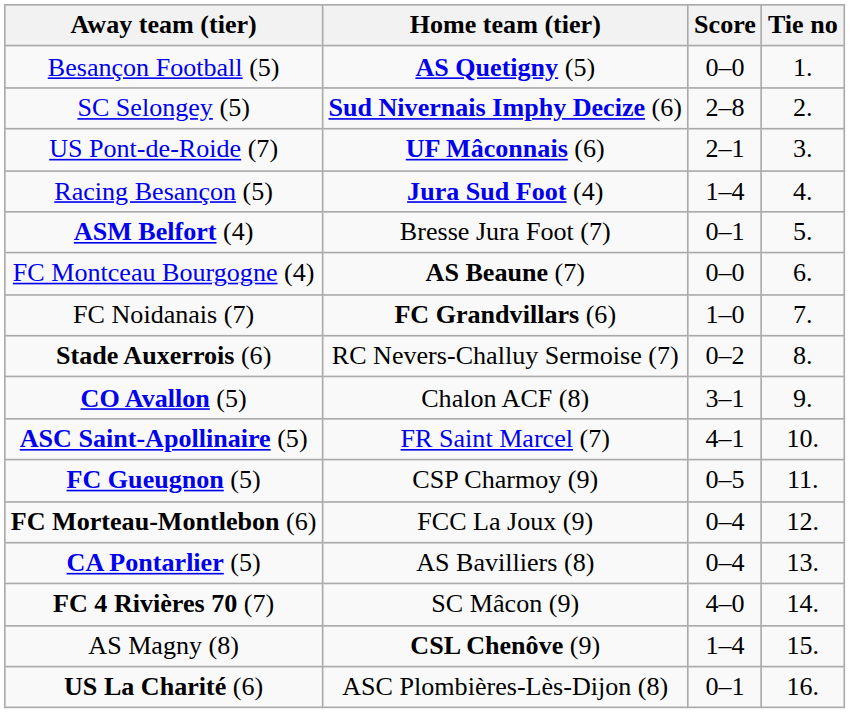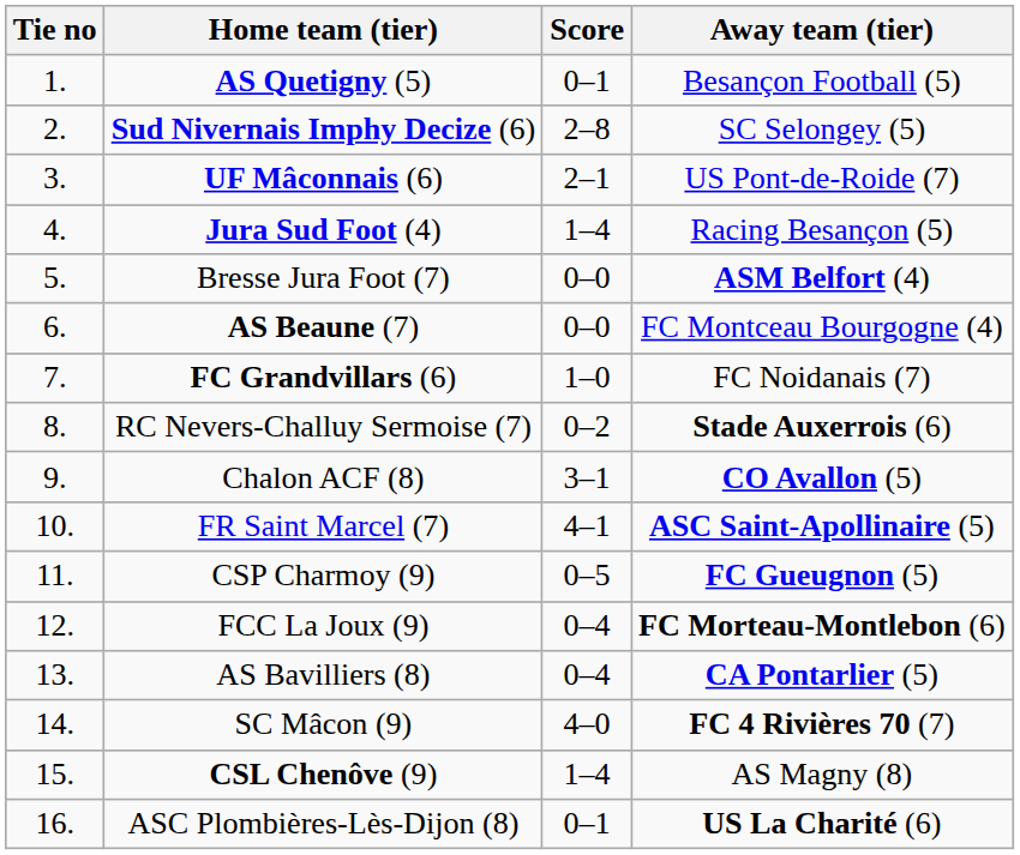columns swapped: Tie no <-> Away team (tier)
AS Quetigny (5) | Score: 0–0 -> 0–1
Bresse Jura Foot (7) | Score: 0–1 -> 0–0
